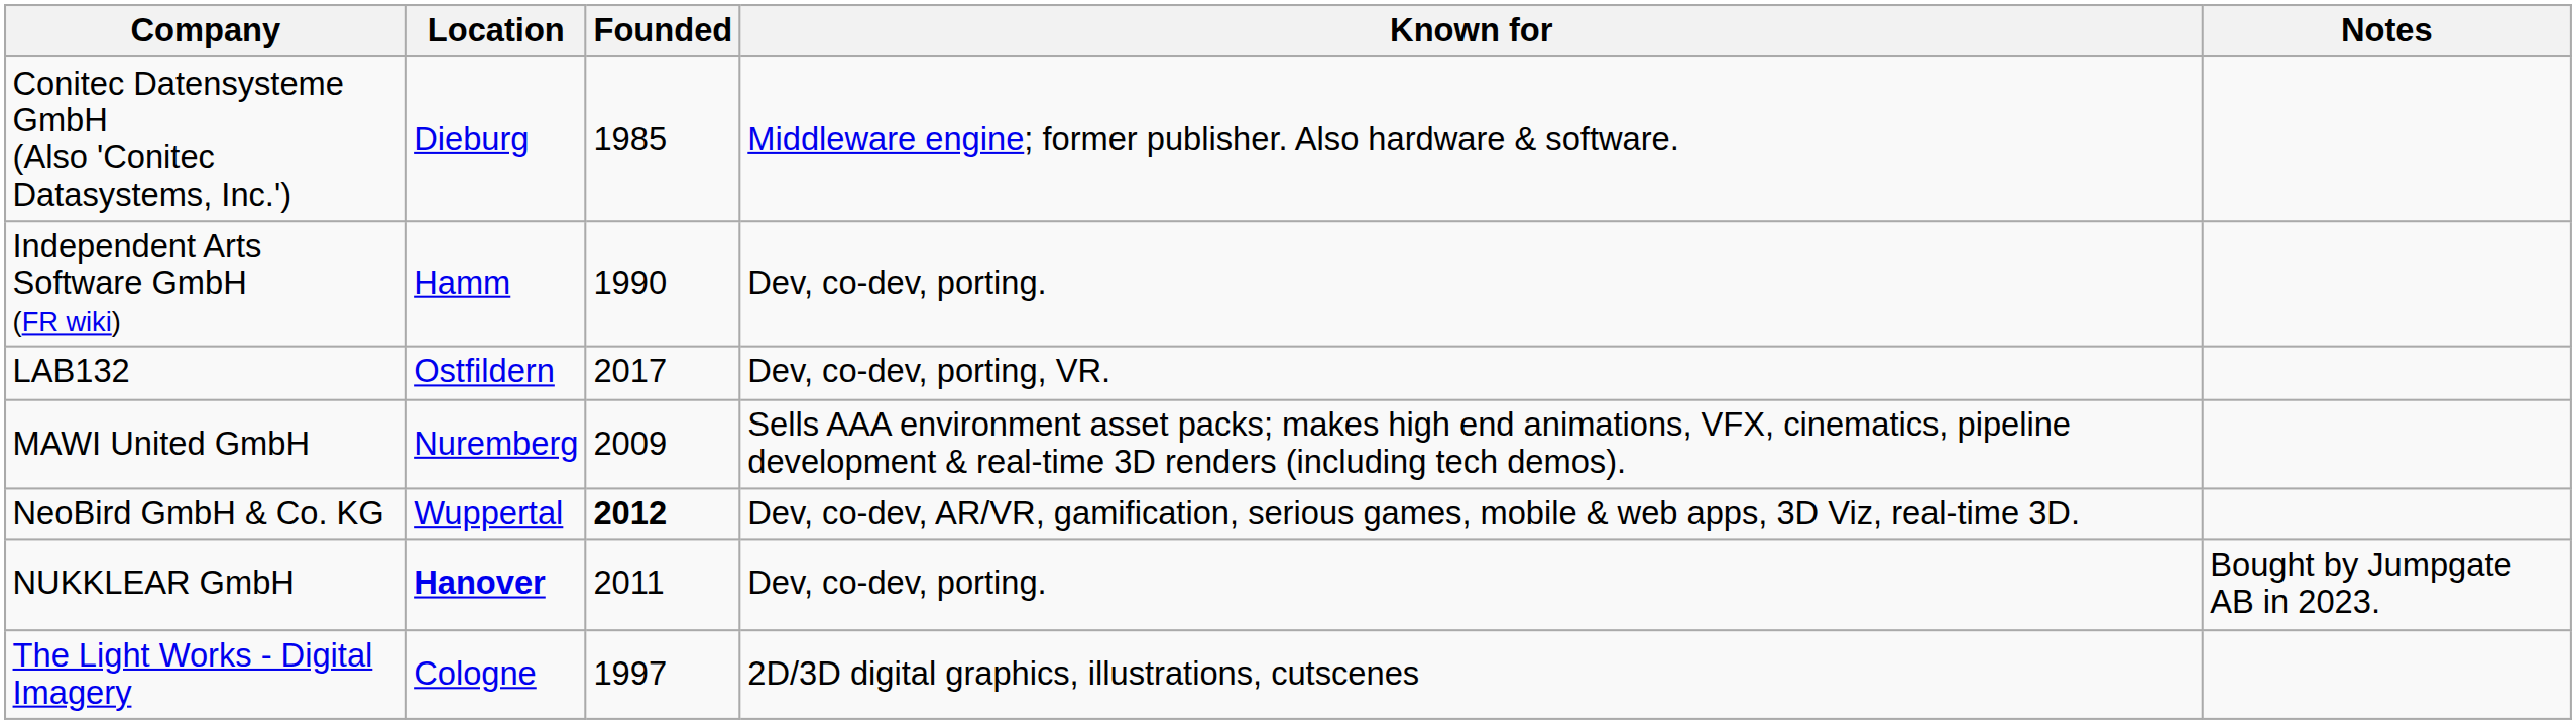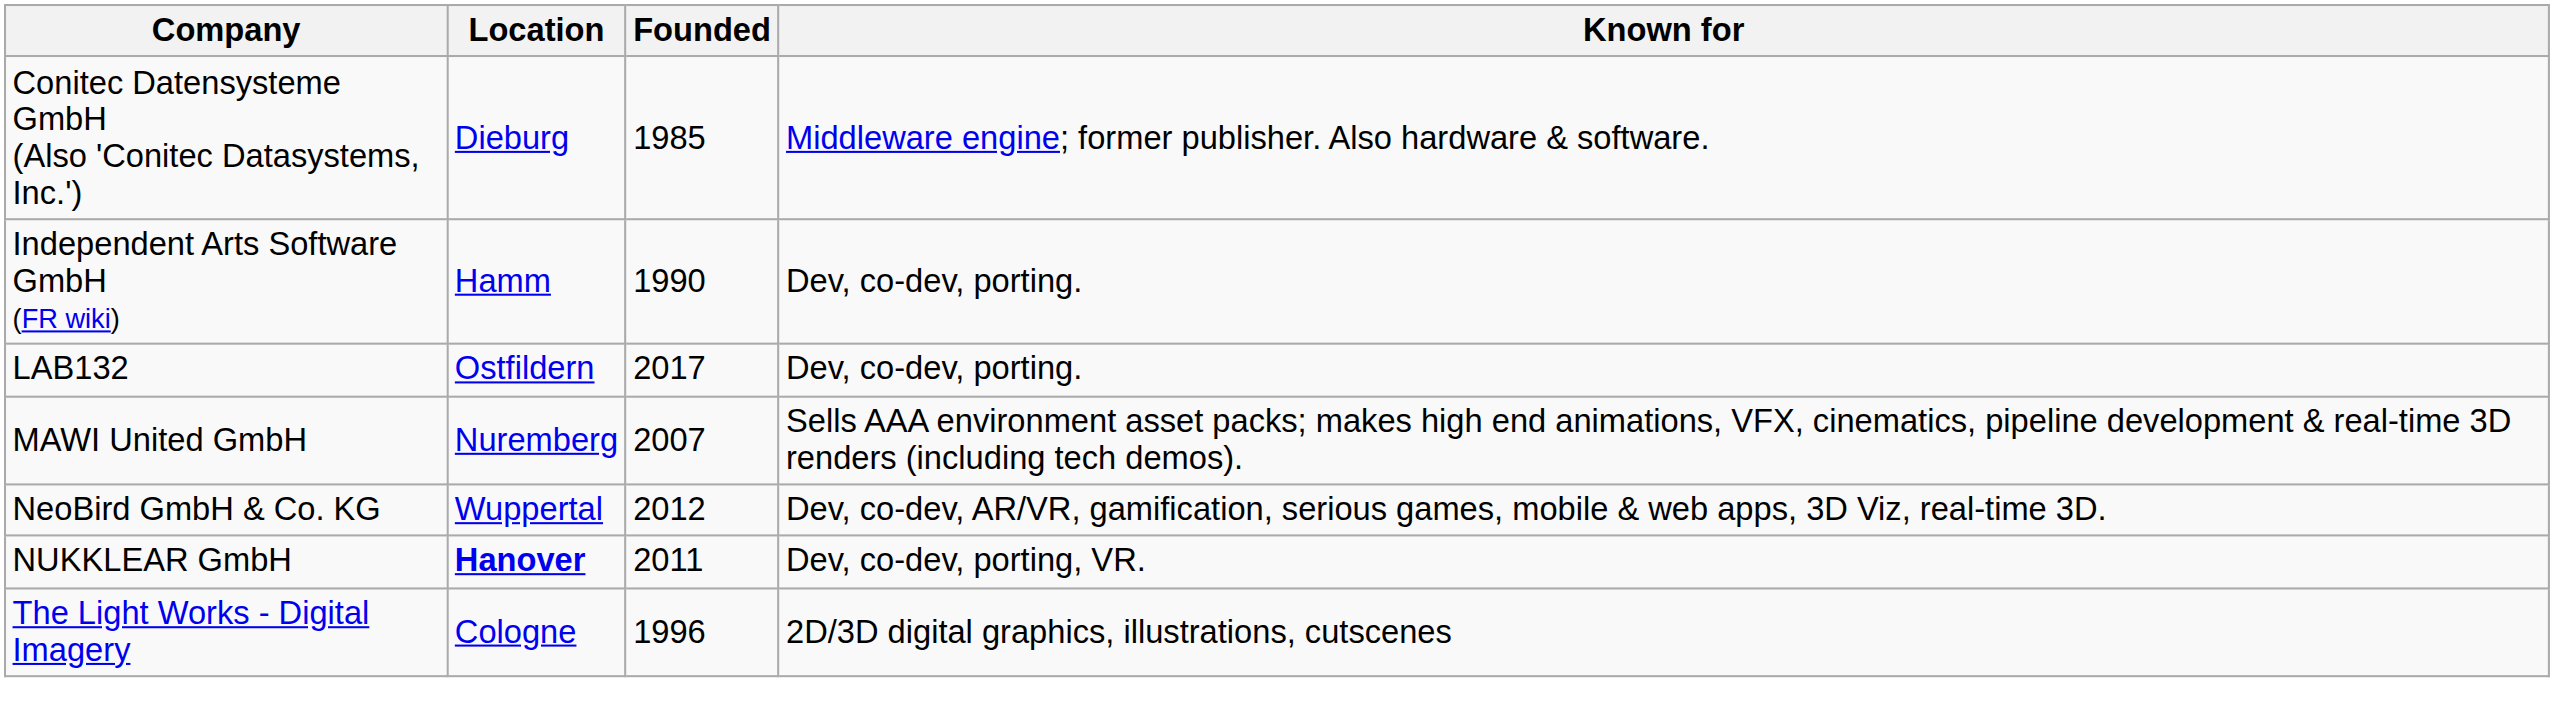- column: Notes | Bought by Jumpgate AB in 2023.
LAB132 | Known for: Dev, co-dev, porting, VR. -> Dev, co-dev, porting.
MAWI United GmbH | Founded: 2009 -> 2007
NeoBird GmbH & Co. KG | Founded: bold -> normal
NUKKLEAR GmbH | Known for: Dev, co-dev, porting. -> Dev, co-dev, porting, VR.
The Light Works - Digital Imagery | Founded: 1997 -> 1996
